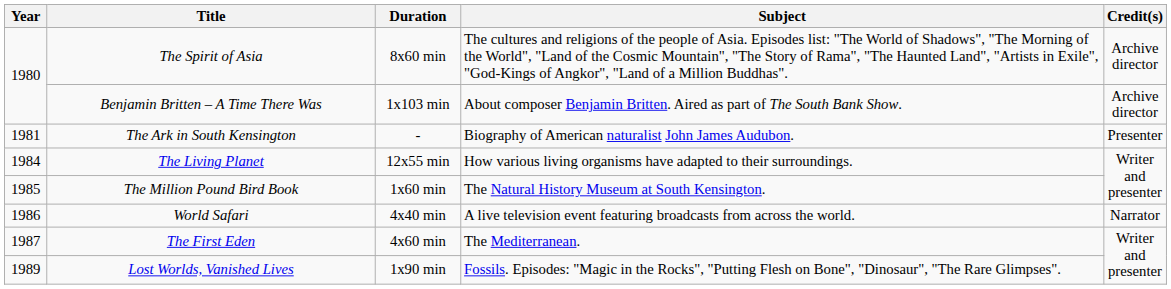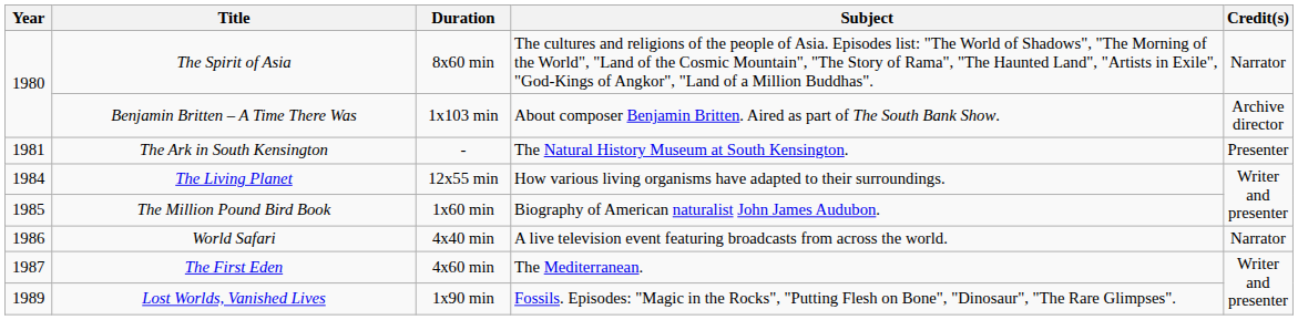The Spirit of Asia | Credit(s): Archive director -> Narrator
The Ark in South Kensington | Subject: Biography of American naturalist John James Audubon. -> The Natural History Museum at South Kensington.
The Million Pound Bird Book | Subject: The Natural History Museum at South Kensington. -> Biography of American naturalist John James Audubon.
